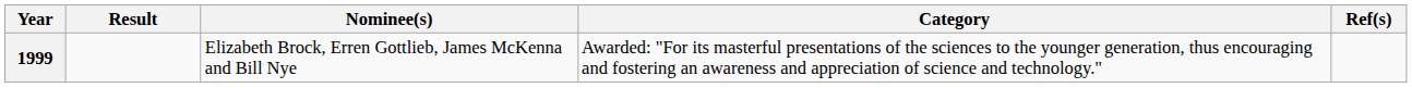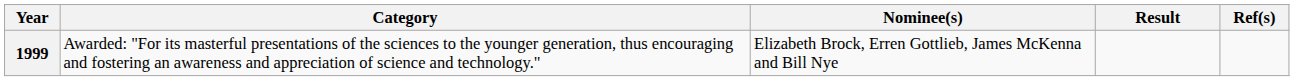columns swapped: Category <-> Result
